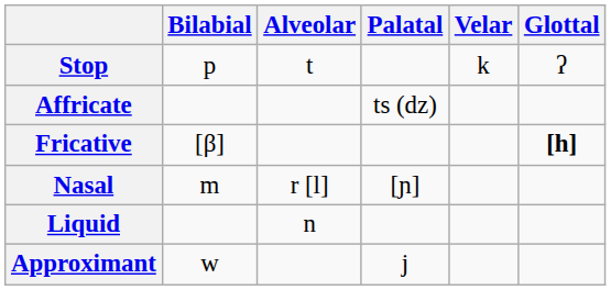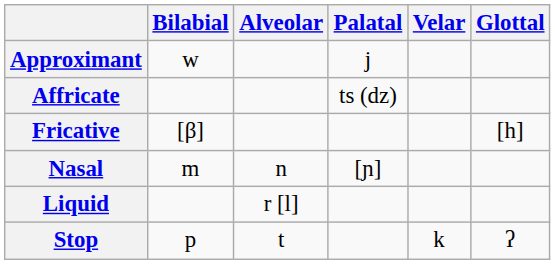rows swapped: Stop <-> Approximant
Fricative | Glottal: bold -> normal
Nasal | Alveolar: r [l] -> n
Liquid | Alveolar: n -> r [l]
